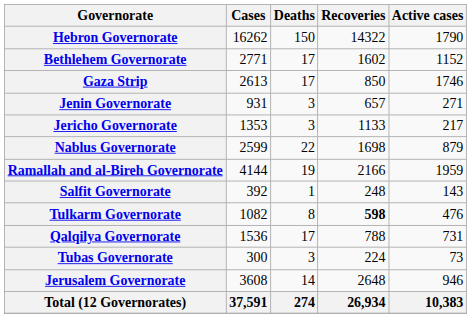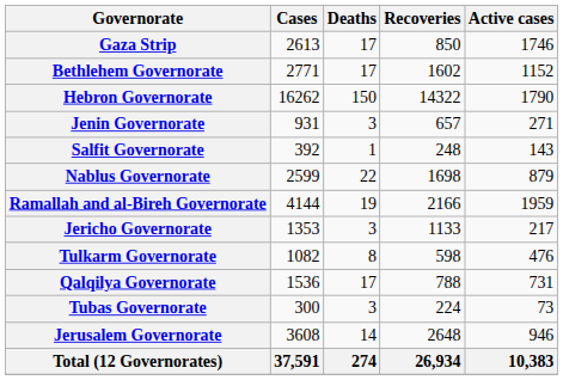rows swapped: Hebron Governorate <-> Gaza Strip
rows swapped: Jericho Governorate <-> Salfit Governorate
Tulkarm Governorate | Recoveries: bold -> normal
